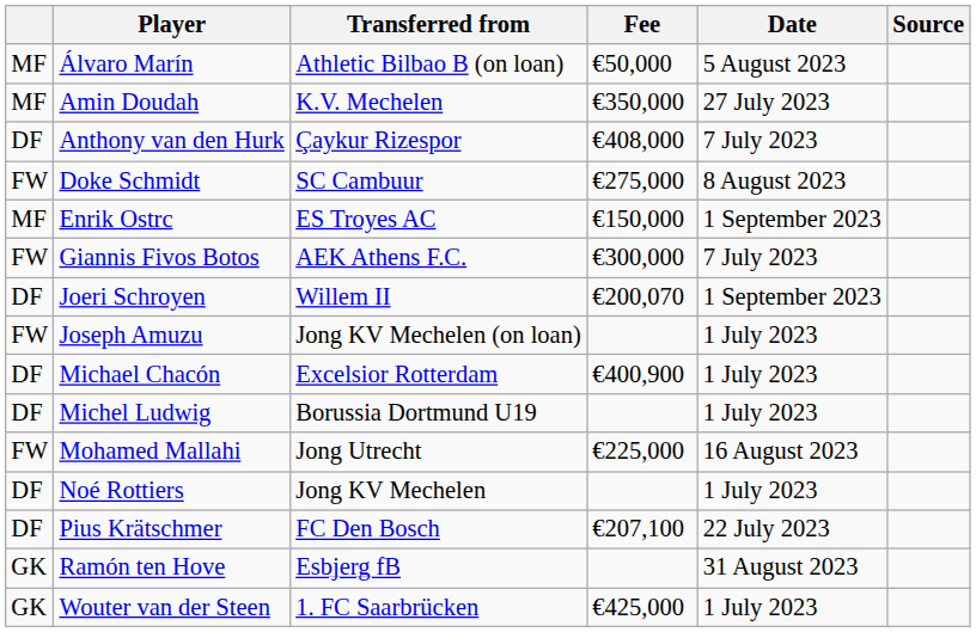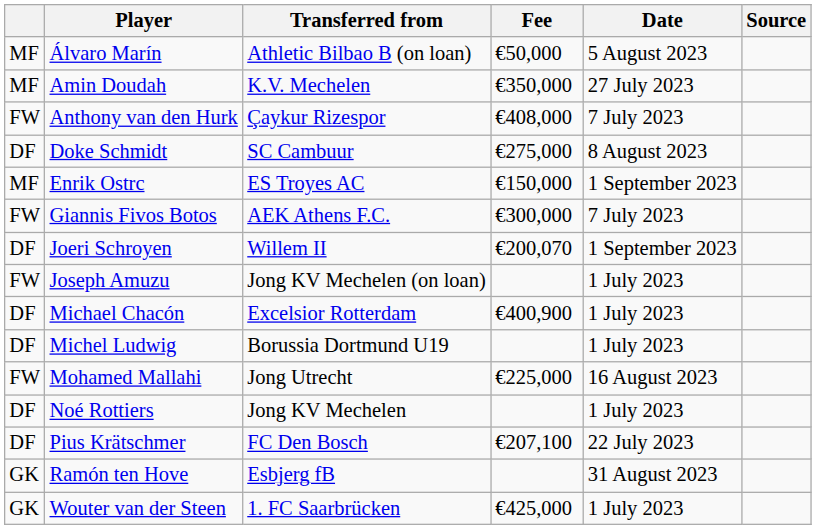Anthony van den Hurk | column 1: DF -> FW
Doke Schmidt | column 1: FW -> DF
